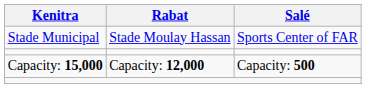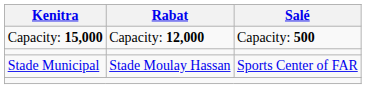rows swapped: Stade Municipal <-> Capacity: 15,000
